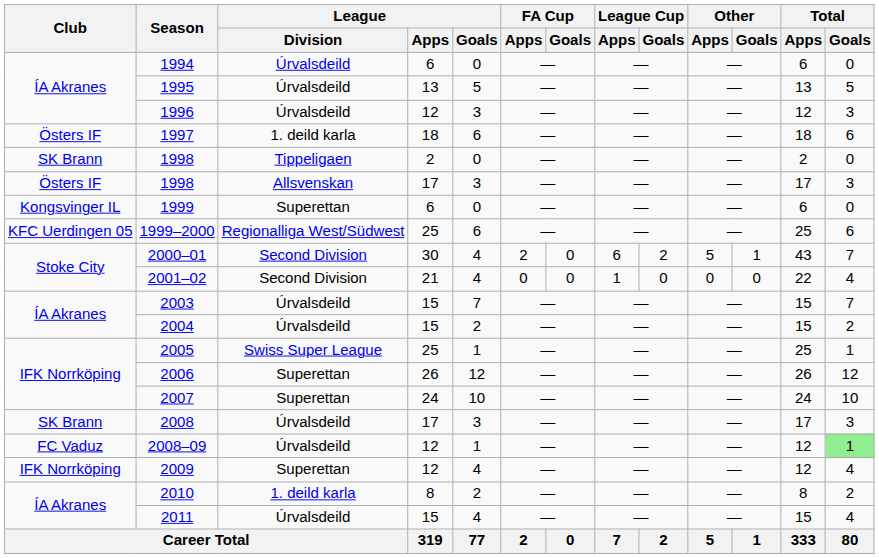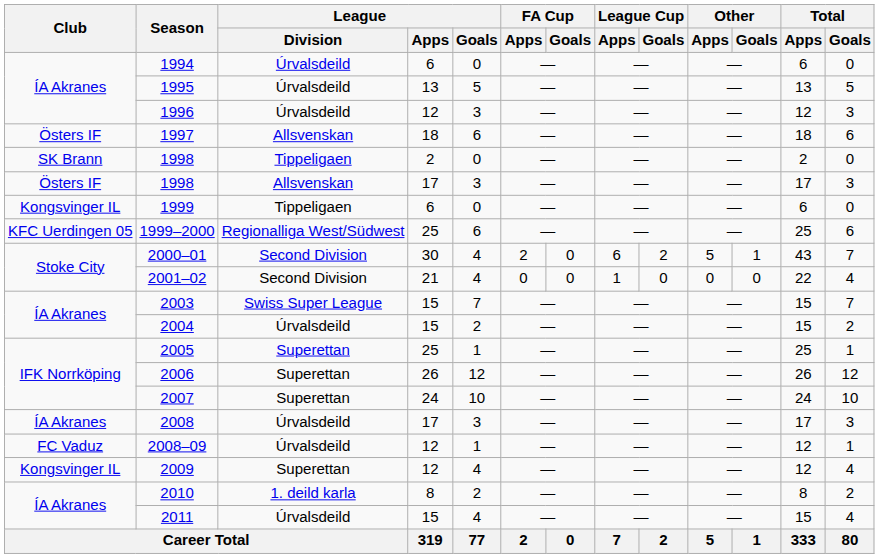1997 | League / Division: 1. deild karla -> Allsvenskan
1999 | League / Division: Superettan -> Tippeligaen
2003 | League / Division: Úrvalsdeild -> Swiss Super League
2005 | League / Division: Swiss Super League -> Superettan
2008 | Club: SK Brann -> ÍA Akranes
2008–09 | Total / Goals: lightgreen background -> no background
2009 | Club: IFK Norrköping -> Kongsvinger IL
